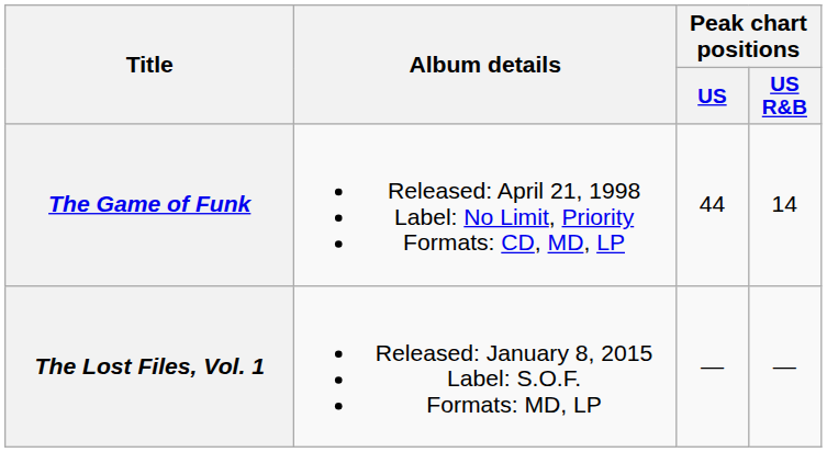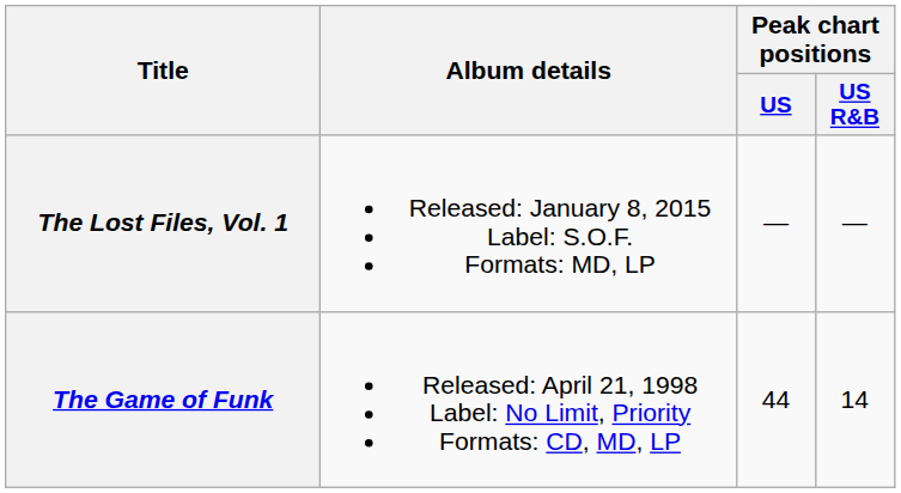rows swapped: The Game of Funk <-> The Lost Files, Vol. 1
